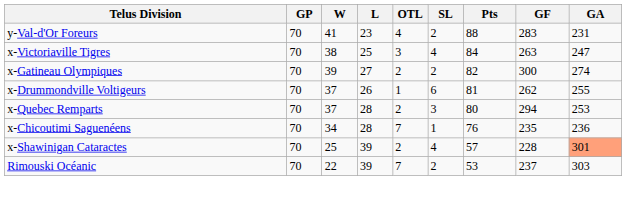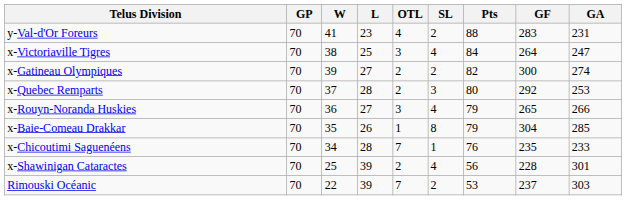x-Victoriaville Tigres | GF: 263 -> 264
- row: x-Drummondville Voltigeurs | 70 | 37 | 26 | 1 | 6 | 81 | 262 | 255
x-Quebec Remparts | GF: 294 -> 292
+ row: x-Rouyn-Noranda Huskies | 70 | 36 | 27 | 3 | 4 | 79 | 265 | 266
+ row: x-Baie-Comeau Drakkar | 70 | 35 | 26 | 1 | 8 | 79 | 304 | 285
x-Chicoutimi Saguenéens | GA: 236 -> 233
x-Shawinigan Cataractes | Pts: 57 -> 56
x-Shawinigan Cataractes | GA: lightsalmon background -> no background
